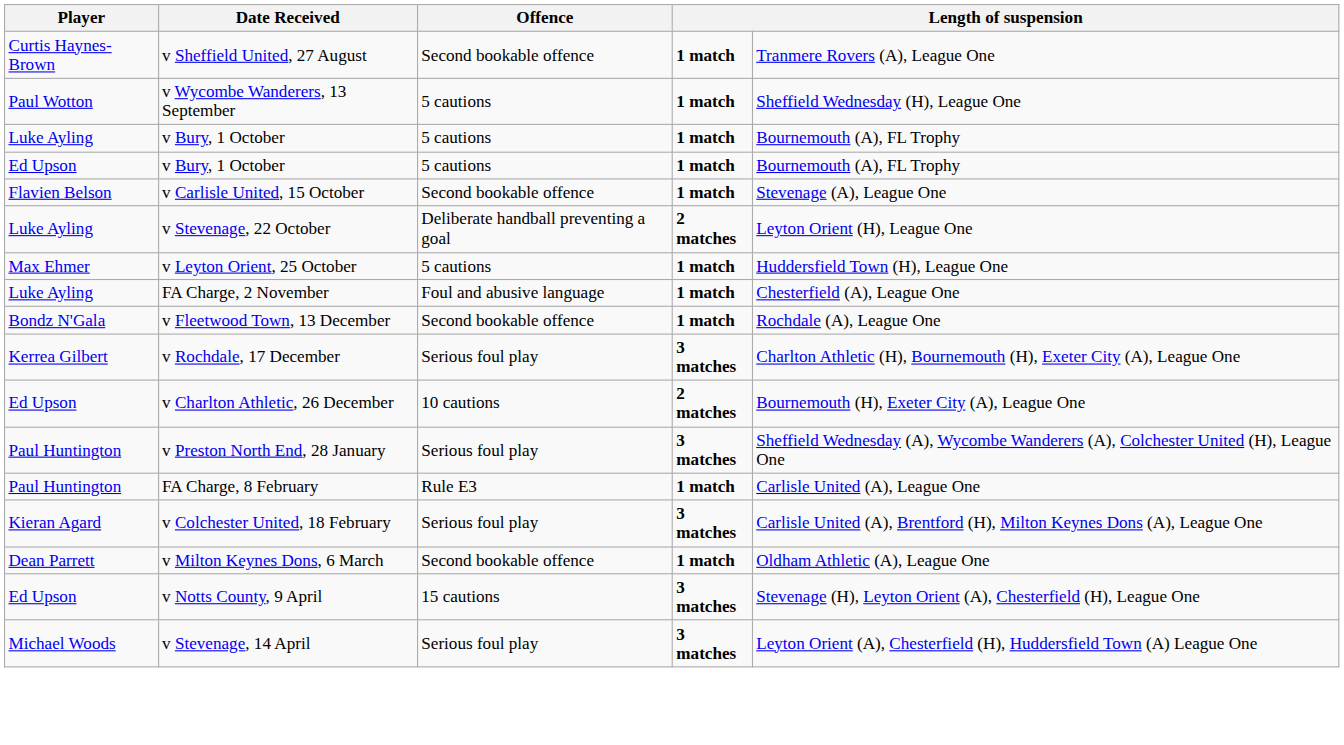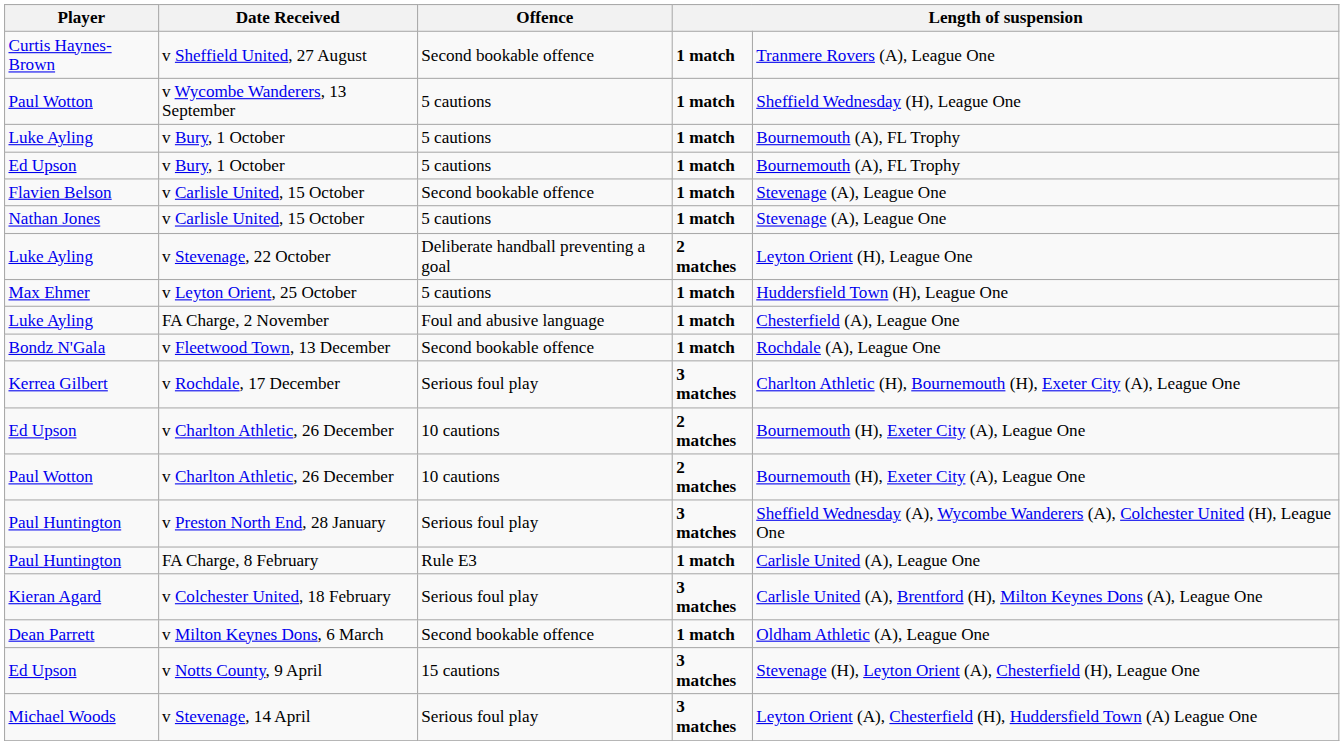+ row: Nathan Jones | v Carlisle United, 15 October | 5 cautions | 1 match | Stevenage (A), League One
+ row: Paul Wotton | v Charlton Athletic, 26 December | 10 cautions | 2 matches | Bournemouth (H), Exeter City (A), League One
